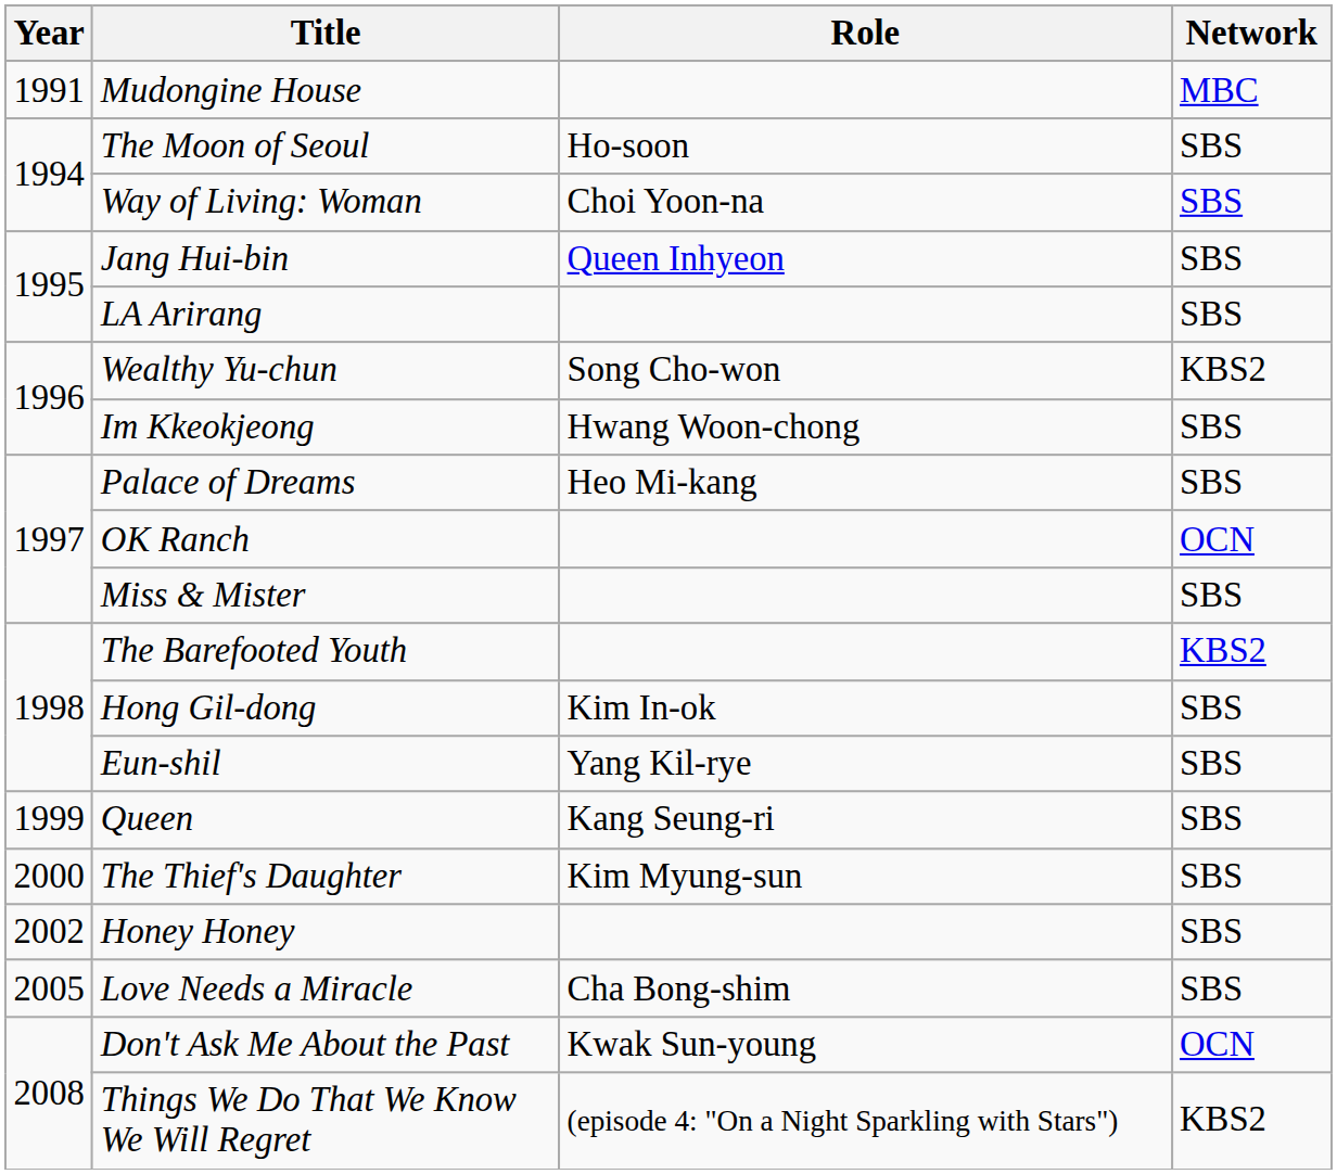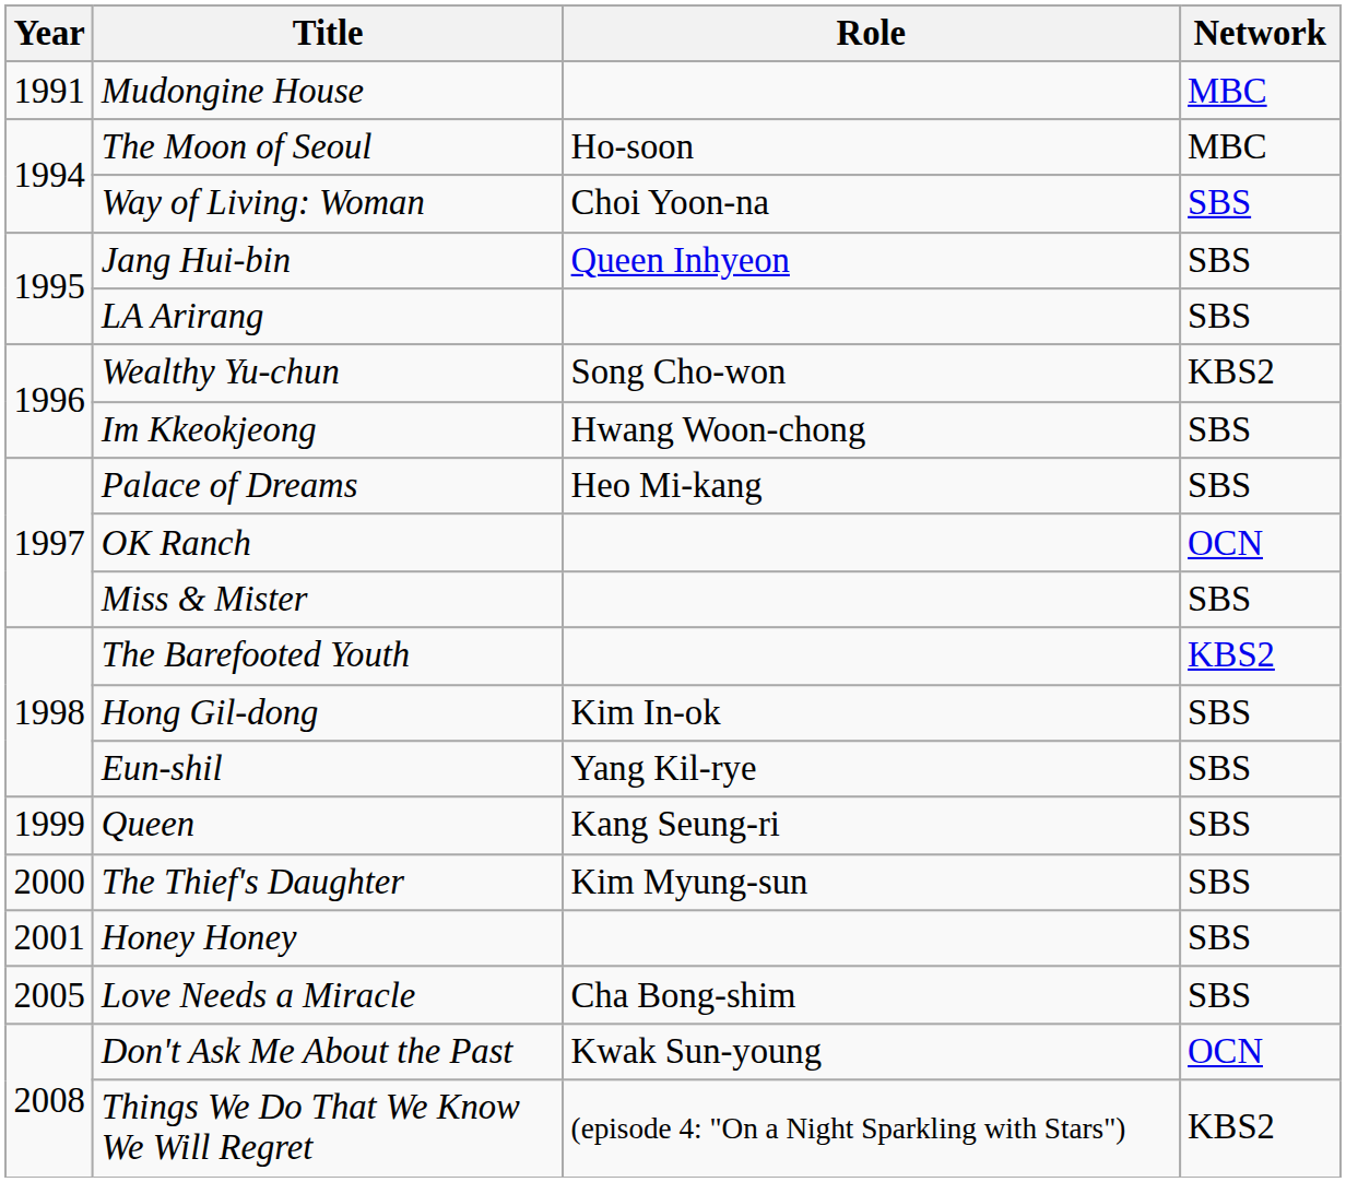The Moon of Seoul | Network: SBS -> MBC
Honey Honey | Year: 2002 -> 2001
